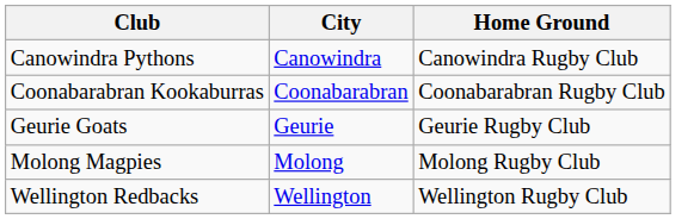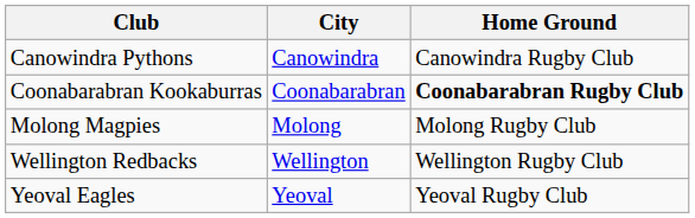Coonabarabran Kookaburras | Home Ground: normal -> bold
- row: Geurie Goats | Geurie | Geurie Rugby Club
+ row: Yeoval Eagles | Yeoval | Yeoval Rugby Club
